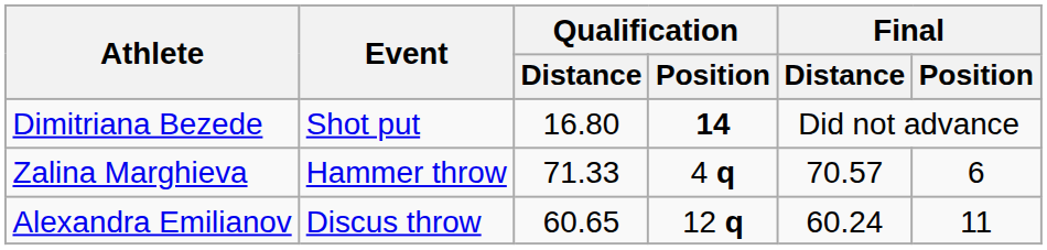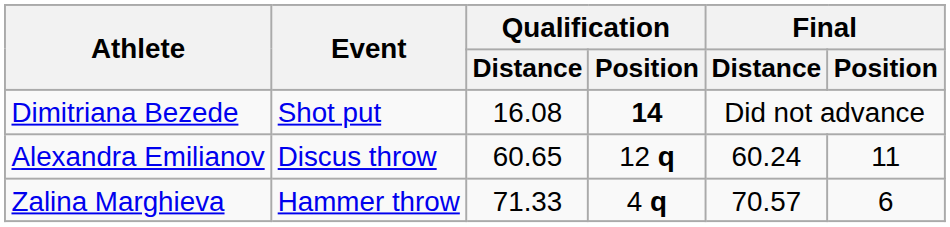Dimitriana Bezede | Qualification / Distance: 16.80 -> 16.08
rows swapped: Alexandra Emilianov <-> Zalina Marghieva
